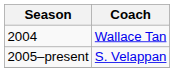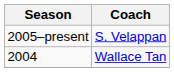rows swapped: 2005–present <-> 2004
